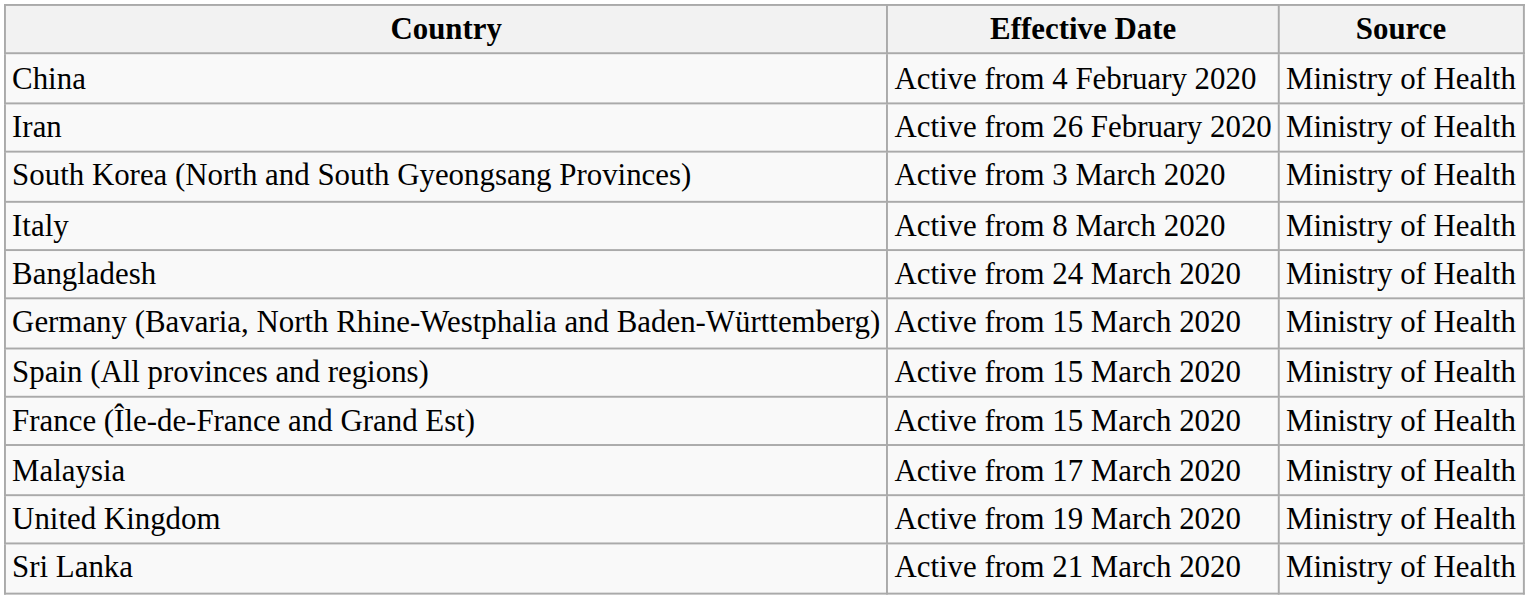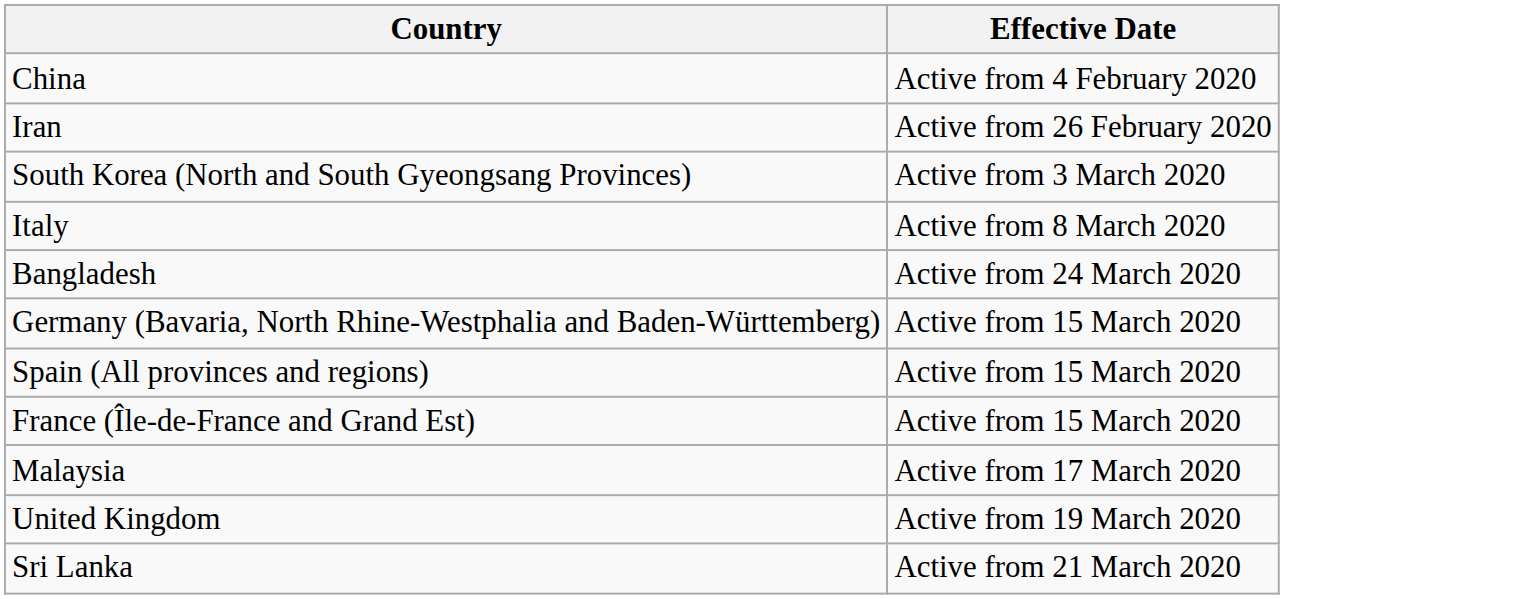- column: Source | Ministry of Health | Ministry of Health | Ministry of Health | Ministry of Health | Ministry of Health | Ministry of Health | Ministry of Health | Ministry of Health | Ministry of Health | Ministry of Health | Ministry of Health
